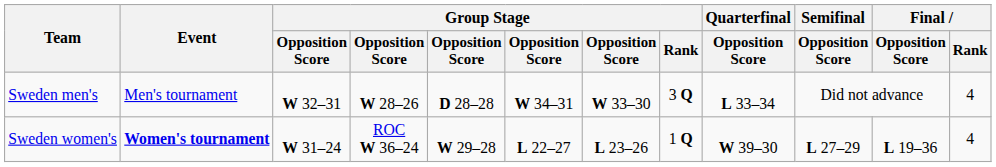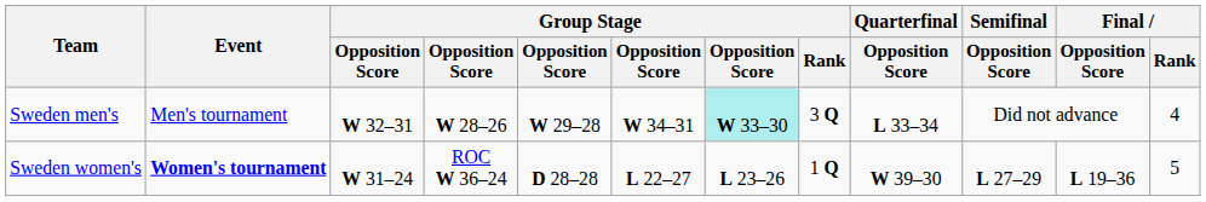Sweden men's | column 5: D 28–28 -> W 29–28
Sweden men's | column 7: no background -> paleturquoise background
Sweden women's | column 5: W 29–28 -> D 28–28
Sweden women's | Final / Rank: 4 -> 5
